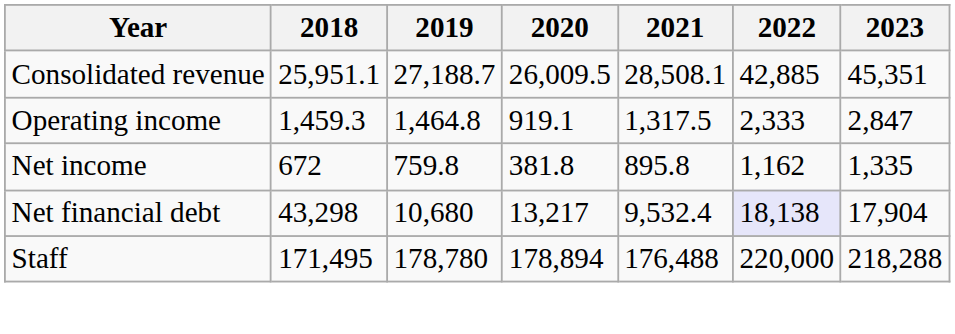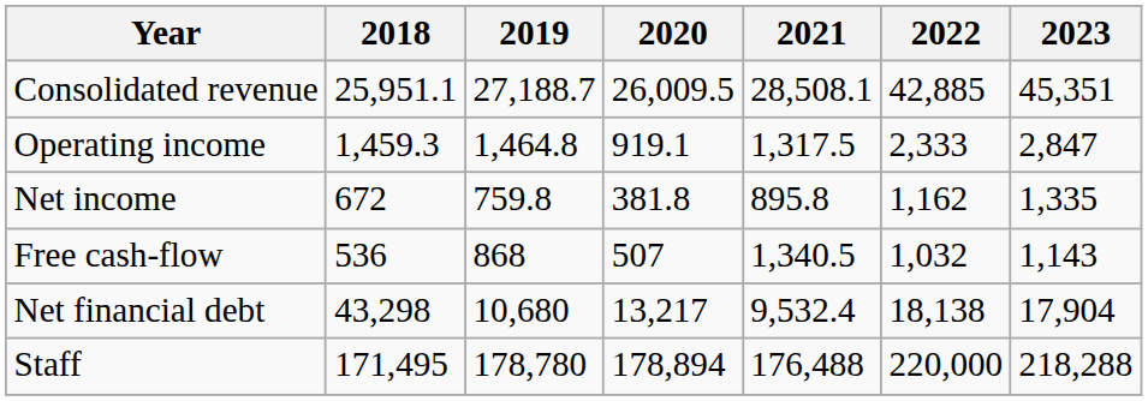+ row: Free cash-flow | 536 | 868 | 507 | 1,340.5 | 1,032 | 1,143
Net financial debt | 2022: lavender background -> no background
